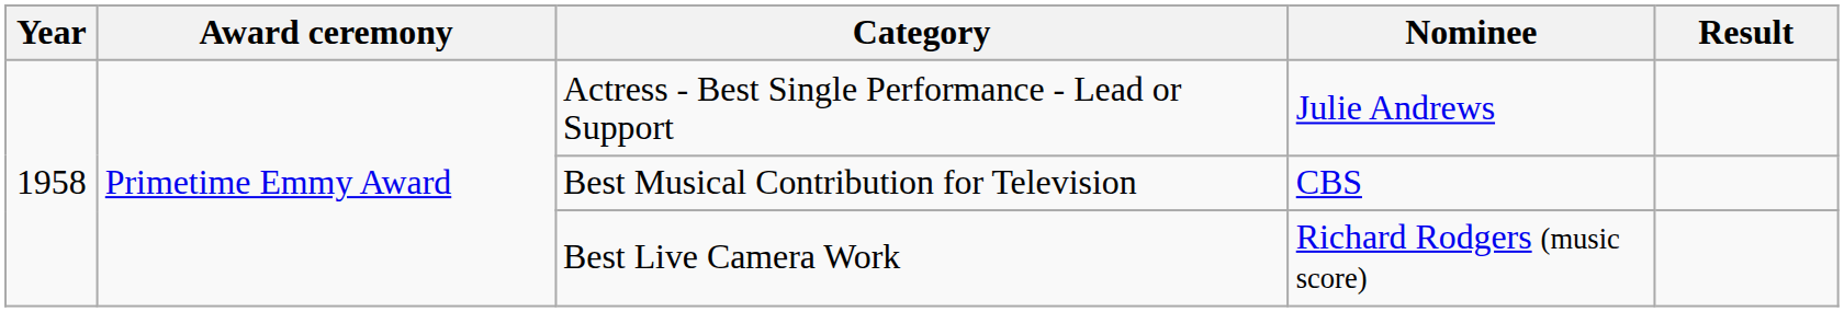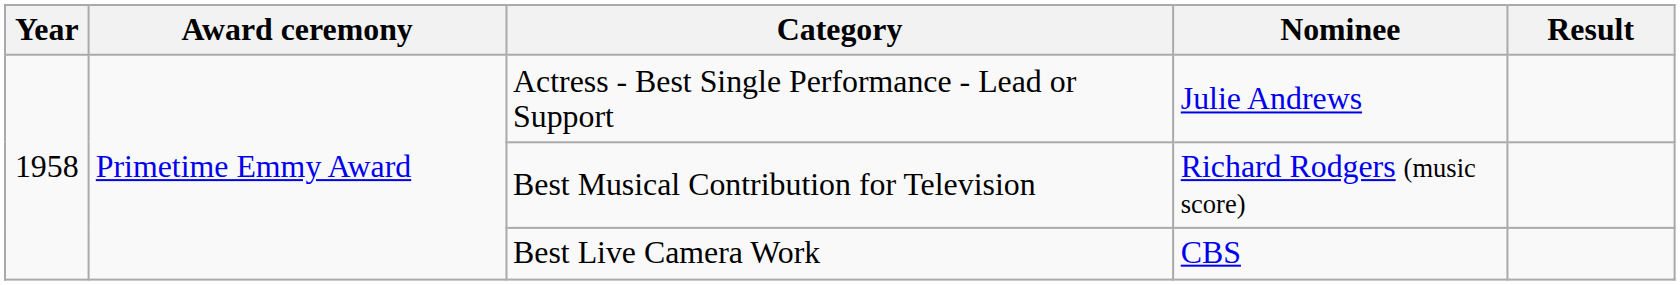Best Musical Contribution for Television | Nominee: CBS -> Richard Rodgers (music score)
Best Live Camera Work | Nominee: Richard Rodgers (music score) -> CBS
